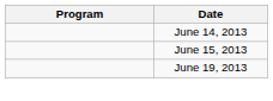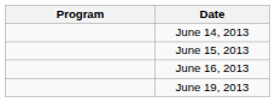+ row: June 16, 2013
